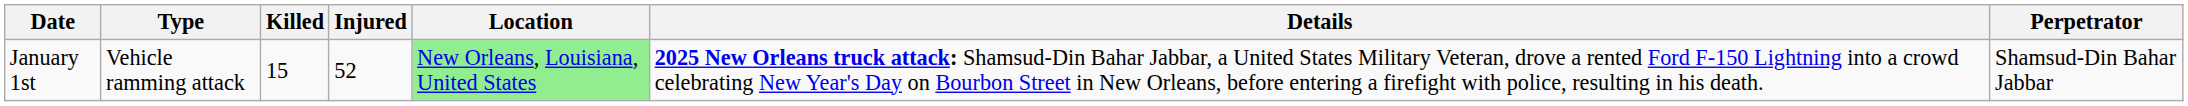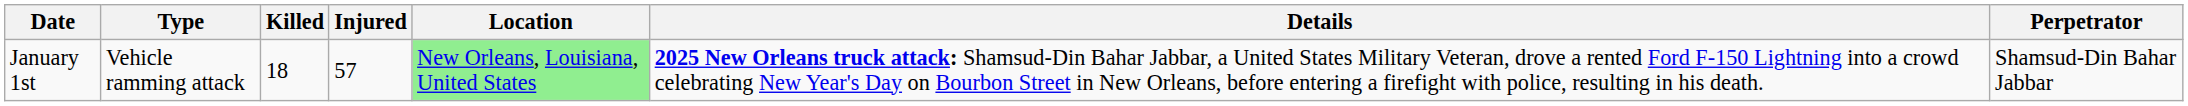January 1st | Killed: 15 -> 18
January 1st | Injured: 52 -> 57
